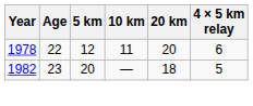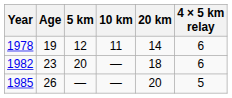1978 | Age: 22 -> 19
1978 | 20 km: 20 -> 14
1982 | 4 × 5 km relay: 5 -> 6
+ row: 1985 | 26 | — | — | 20 | 5
